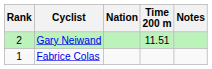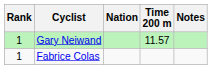Gary Neiwand | Rank: 2 -> 1
Gary Neiwand | Time 200 m: 11.51 -> 11.57
